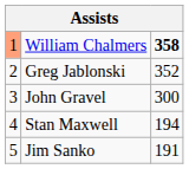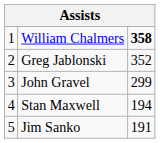William Chalmers | column 1: lightsalmon background -> no background
John Gravel | column 3: 300 -> 299
